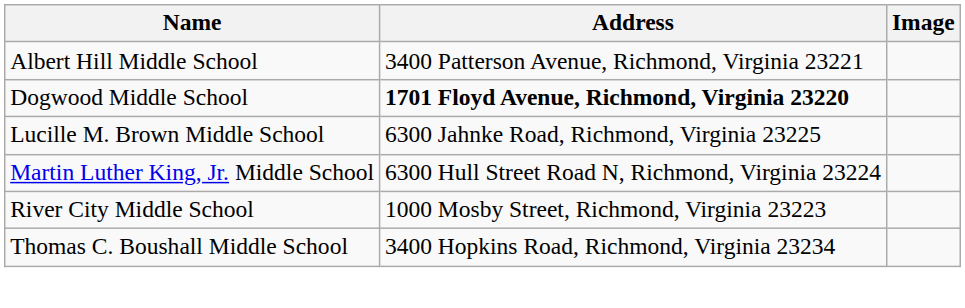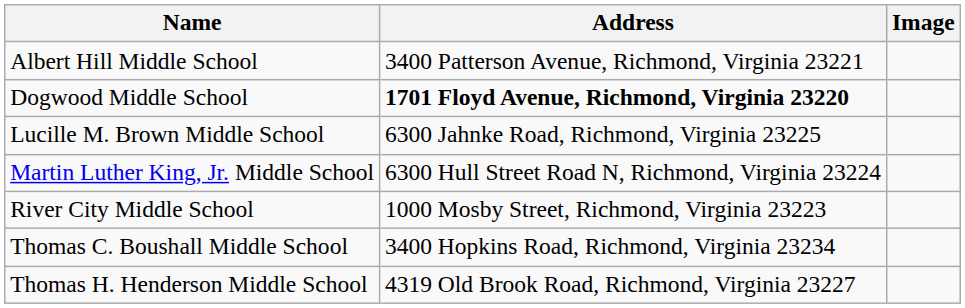+ row: Thomas H. Henderson Middle School | 4319 Old Brook Road, Richmond, Virginia 23227
